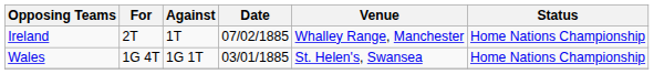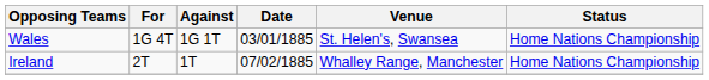rows swapped: Wales <-> Ireland
